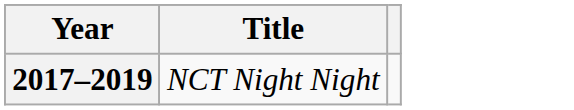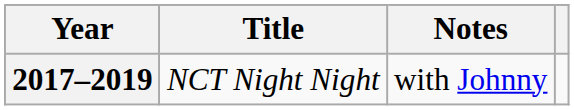+ column: Notes | with Johnny
